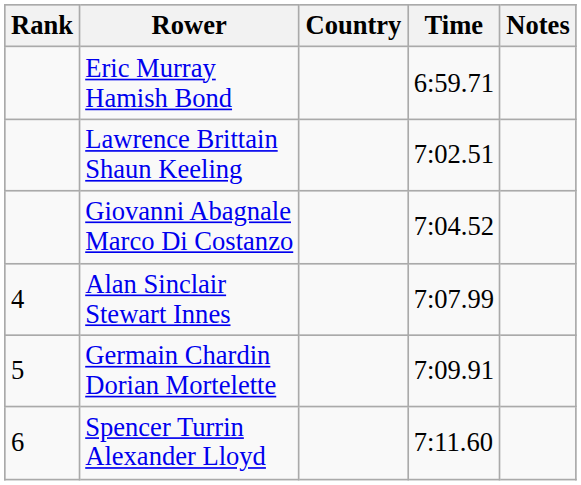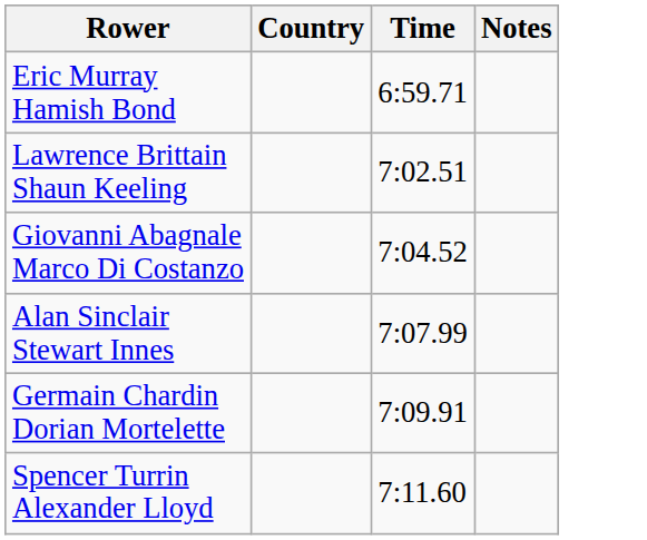- column: Rank | 4 | 5 | 6
